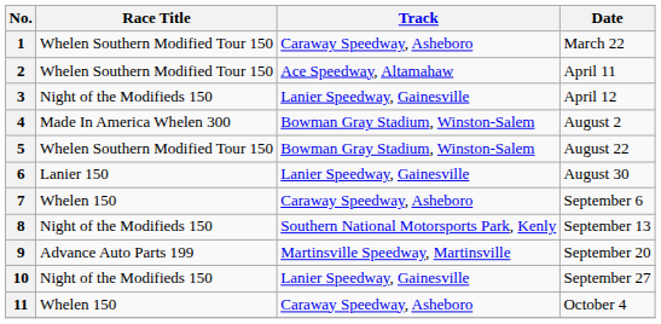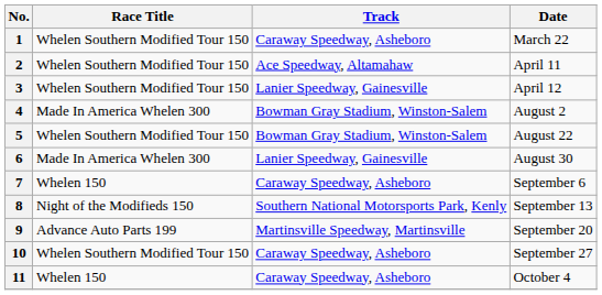3 | Race Title: Night of the Modifieds 150 -> Whelen Southern Modified Tour 150
6 | Race Title: Lanier 150 -> Made In America Whelen 300
10 | Race Title: Night of the Modifieds 150 -> Whelen Southern Modified Tour 150
10 | Track: Lanier Speedway, Gainesville -> Caraway Speedway, Asheboro
